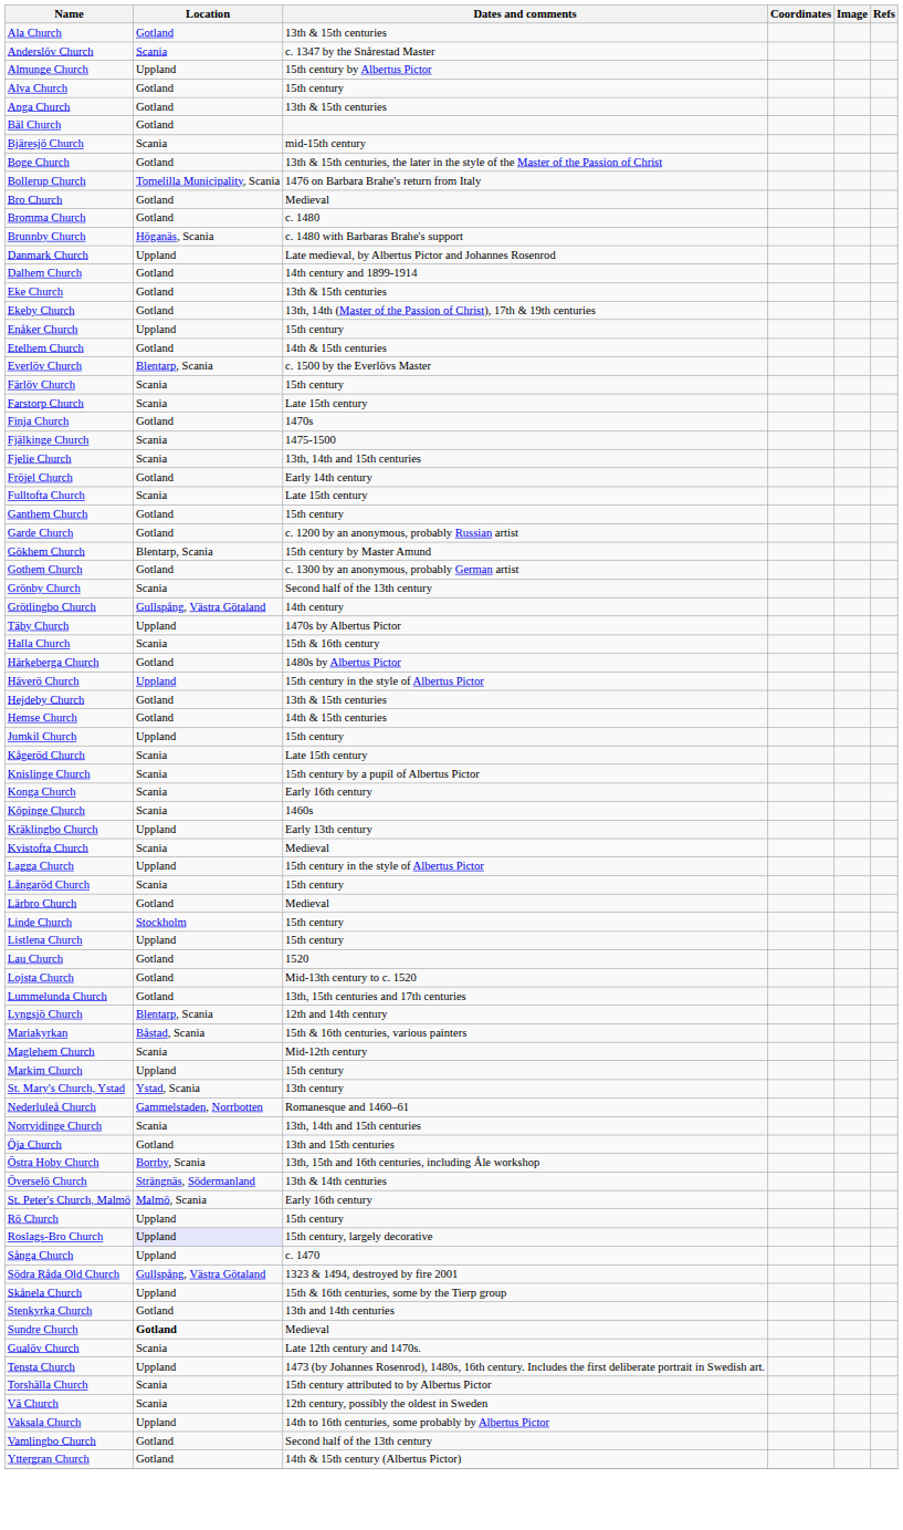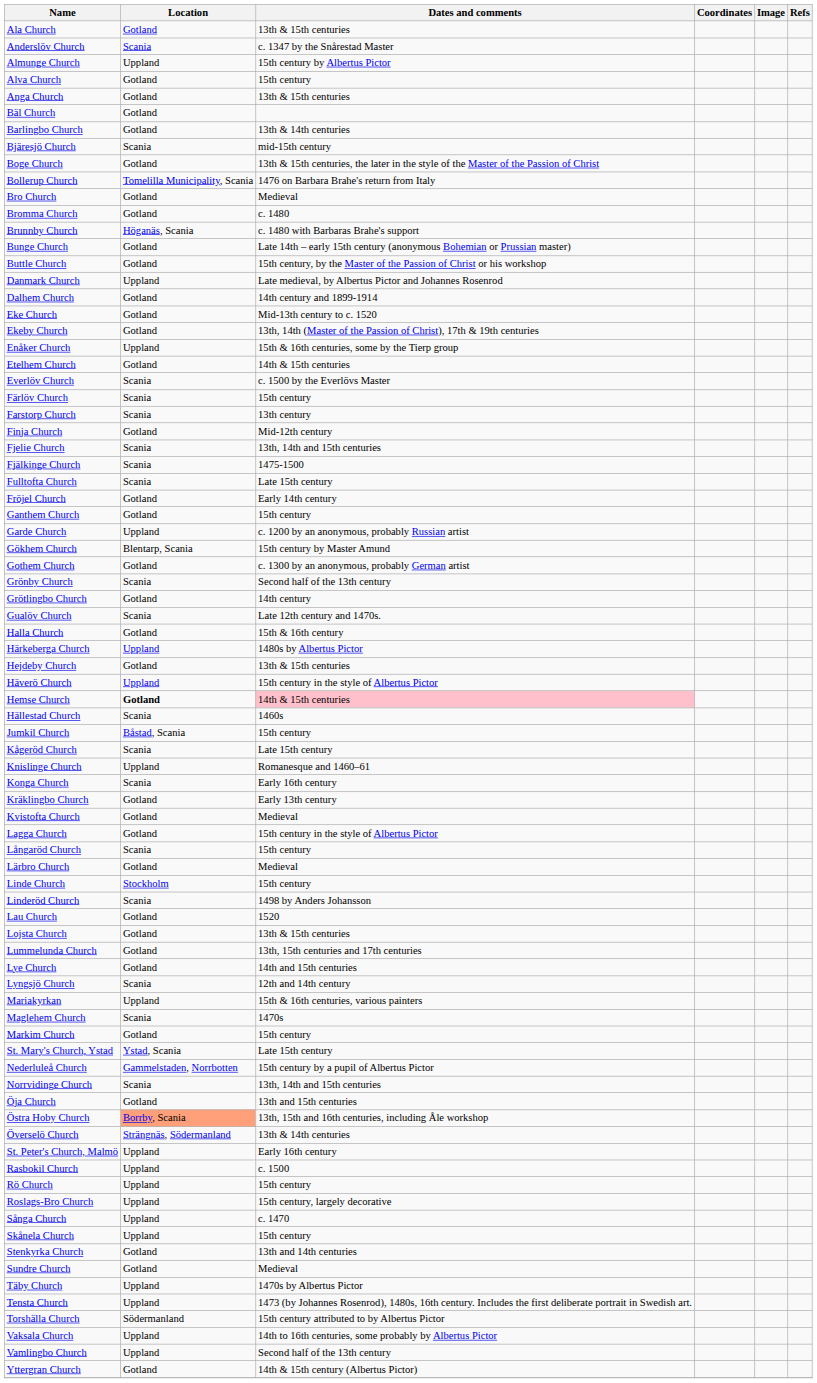+ row: Barlingbo Church | Gotland | 13th & 14th centuries
+ row: Bunge Church | Gotland | Late 14th – early 15th century (anonymous Bohemian or Prussian master)
+ row: Buttle Church | Gotland | 15th century, by the Master of the Passion of Christ or his workshop
Eke Church | Dates and comments: 13th & 15th centuries -> Mid-13th century to c. 1520
Enåker Church | Dates and comments: 15th century -> 15th & 16th centuries, some by the Tierp group
Everlöv Church | Location: Blentarp, Scania -> Scania
Farstorp Church | Dates and comments: Late 15th century -> 13th century
Finja Church | Dates and comments: 1470s -> Mid-12th century
rows swapped: Fjälkinge Church <-> Fjelie Church
rows swapped: Fröjel Church <-> Fulltofta Church
Garde Church | Location: Gotland -> Uppland
Grötlingbo Church | Location: Gullspång, Västra Götaland -> Gotland
rows swapped: Gualöv Church <-> Täby Church
Halla Church | Location: Scania -> Gotland
Härkeberga Church | Location: Gotland -> Uppland
rows swapped: Häverö Church <-> Hejdeby Church
Hemse Church | Location: normal -> bold
Hemse Church | Dates and comments: no background -> pink background
+ row: Hällestad Church | Scania | 1460s
Jumkil Church | Location: Uppland -> Båstad, Scania
Knislinge Church | Location: Scania -> Uppland
Knislinge Church | Dates and comments: 15th century by a pupil of Albertus Pictor -> Romanesque and 1460–61
- row: Köpinge Church | Scania | 1460s
Kräklingbo Church | Location: Uppland -> Gotland
Kvistofta Church | Location: Scania -> Gotland
Lagga Church | Location: Uppland -> Gotland
+ row: Linderöd Church | Scania | 1498 by Anders Johansson
- row: Listlena Church | Uppland | 15th century
Lojsta Church | Dates and comments: Mid-13th century to c. 1520 -> 13th & 15th centuries
+ row: Lye Church | Gotland | 14th and 15th centuries
Lyngsjö Church | Location: Blentarp, Scania -> Scania
Mariakyrkan | Location: Båstad, Scania -> Uppland
Maglehem Church | Dates and comments: Mid-12th century -> 1470s
Markim Church | Location: Uppland -> Gotland
St. Mary's Church, Ystad | Dates and comments: 13th century -> Late 15th century
Nederluleå Church | Dates and comments: Romanesque and 1460–61 -> 15th century by a pupil of Albertus Pictor
Östra Hoby Church | Location: no background -> lightsalmon background
St. Peter's Church, Malmö | Location: Malmö, Scania -> Uppland
+ row: Rasbokil Church | Uppland | c. 1500
Roslags-Bro Church | Location: lavender background -> no background
- row: Södra Råda Old Church | Gullspång, Västra Götaland | 1323 & 1494, destroyed by fire 2001
Skånela Church | Dates and comments: 15th & 16th centuries, some by the Tierp group -> 15th century
Sundre Church | Location: bold -> normal
Torshälla Church | Location: Scania -> Södermanland
- row: Vä Church | Scania | 12th century, possibly the oldest in Sweden
Vamlingbo Church | Location: Gotland -> Uppland
